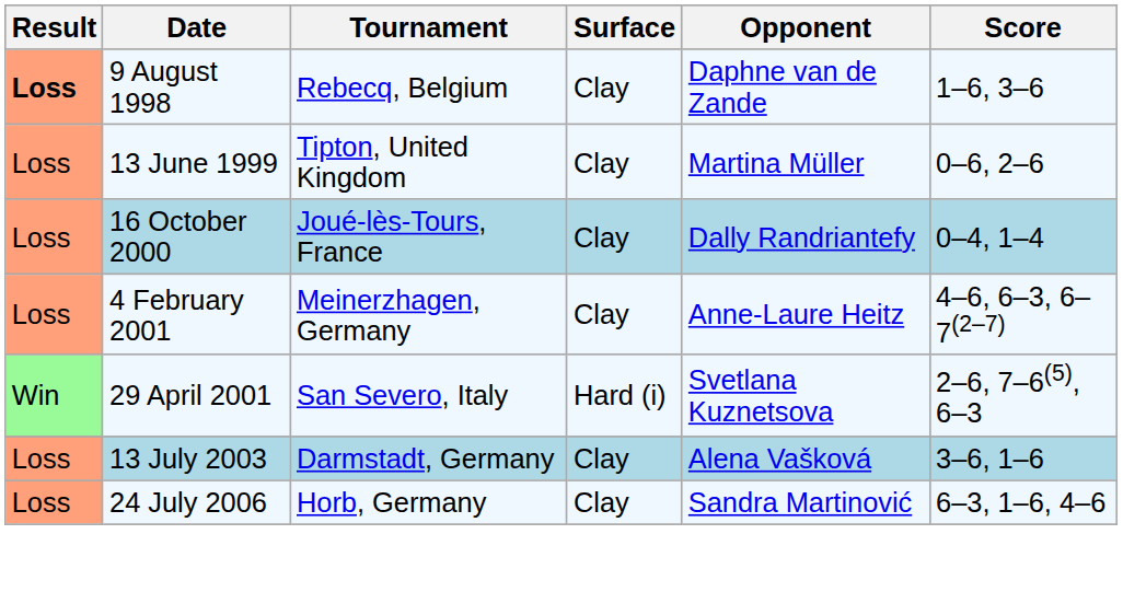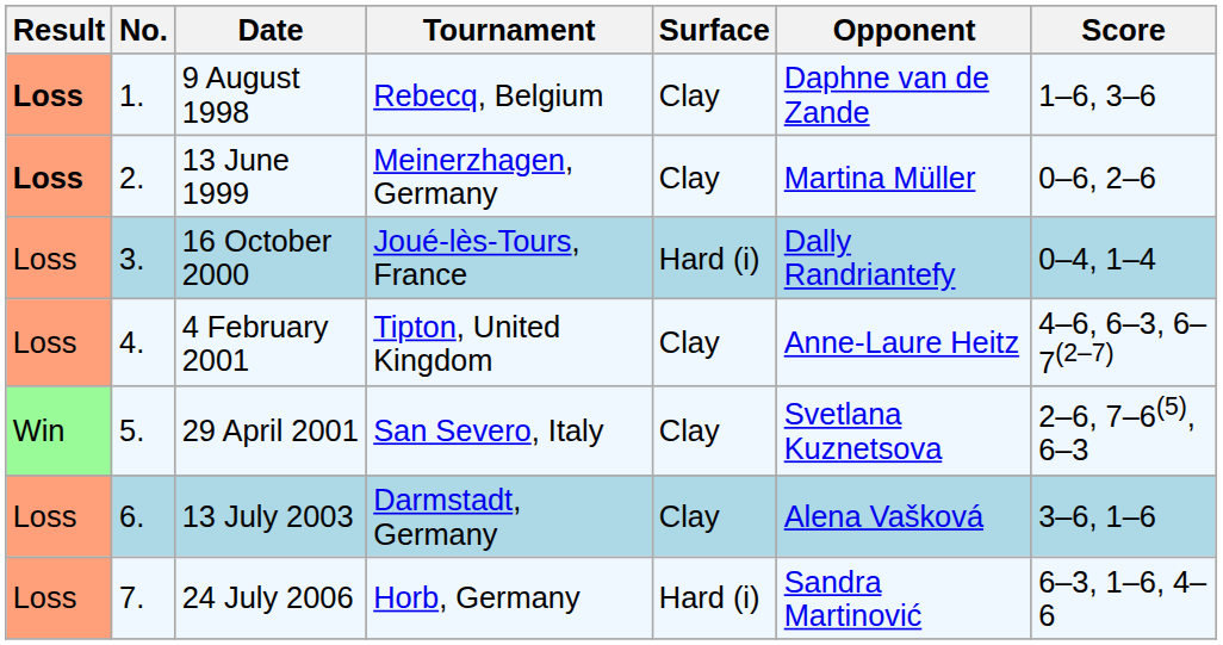+ column: No. | 1. | 2. | 3. | 4. | 5. | 6. | 7.
13 June 1999 | Result: normal -> bold
13 June 1999 | Tournament: Tipton, United Kingdom -> Meinerzhagen, Germany
16 October 2000 | Surface: Clay -> Hard (i)
4 February 2001 | Tournament: Meinerzhagen, Germany -> Tipton, United Kingdom
29 April 2001 | Surface: Hard (i) -> Clay
24 July 2006 | Surface: Clay -> Hard (i)
